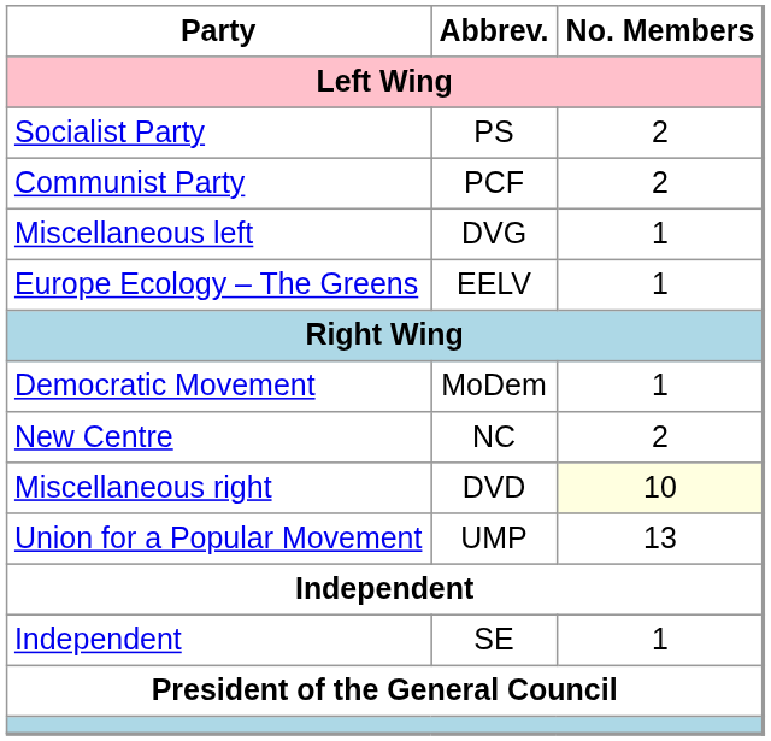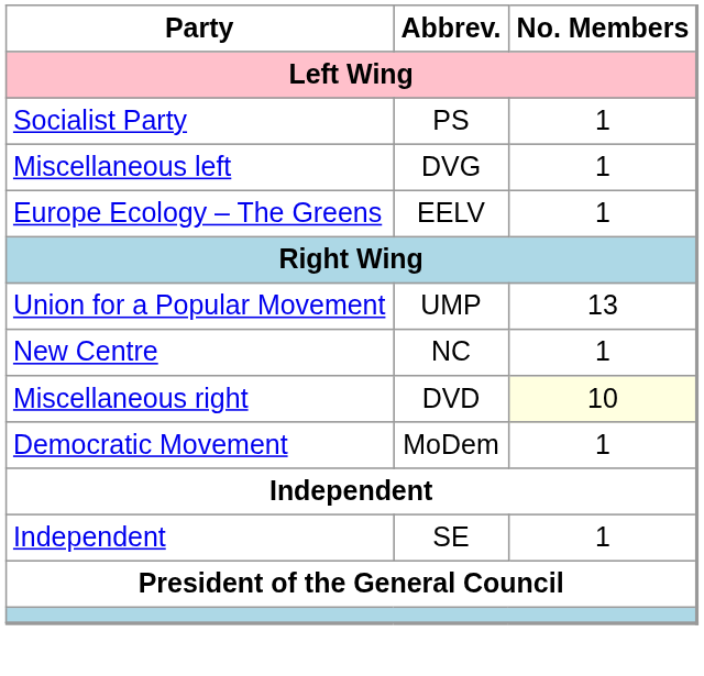PS | No. Members: 2 -> 1
- row: Communist Party | PCF | 2
rows swapped: MoDem <-> UMP
NC | No. Members: 2 -> 1
